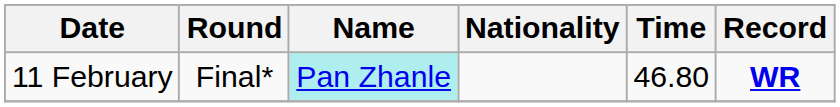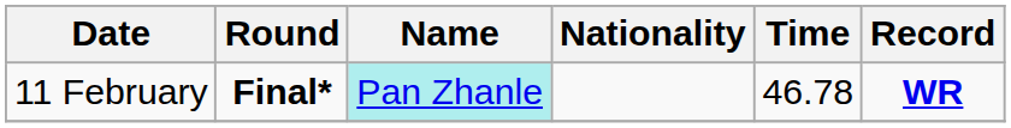11 February | Round: normal -> bold
11 February | Time: 46.80 -> 46.78
